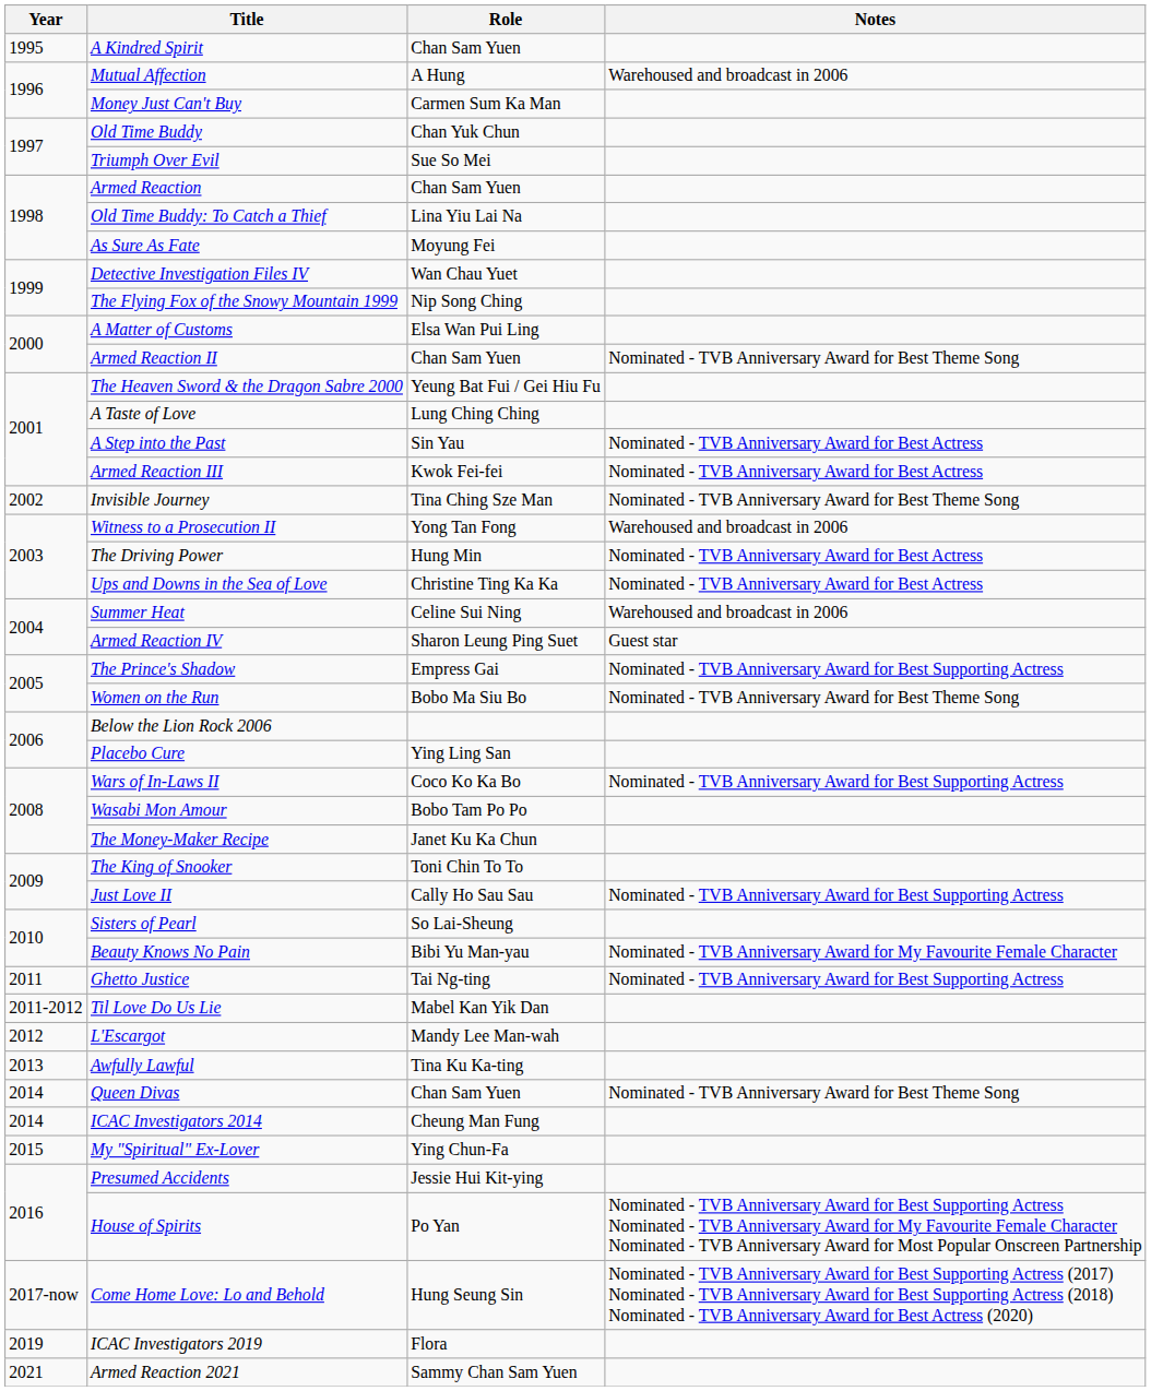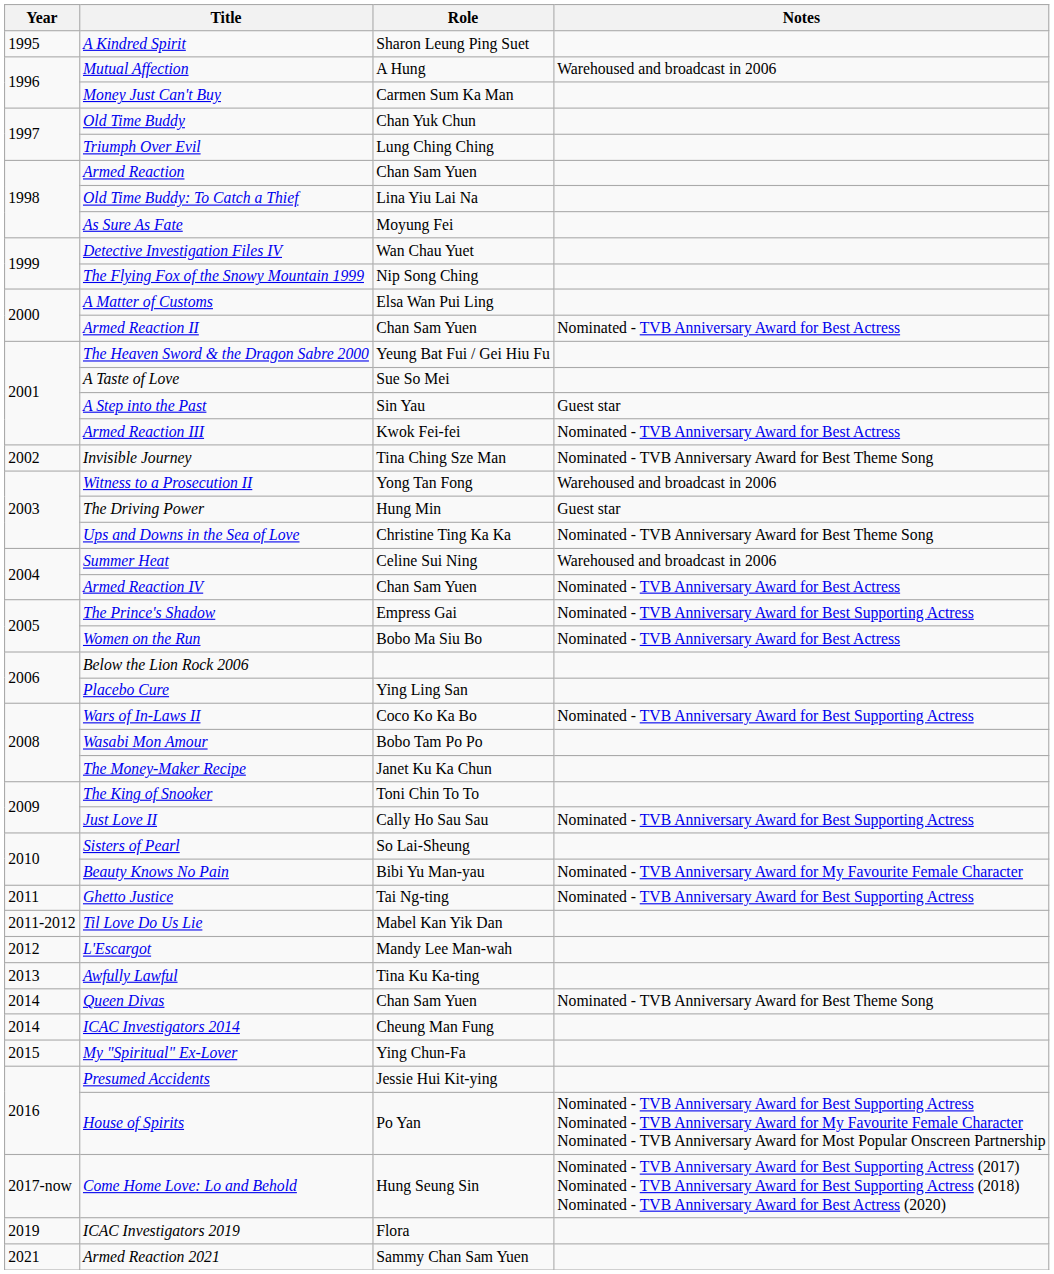A Kindred Spirit | Role: Chan Sam Yuen -> Sharon Leung Ping Suet
Triumph Over Evil | Role: Sue So Mei -> Lung Ching Ching
Armed Reaction II | Notes: Nominated - TVB Anniversary Award for Best Theme Song -> Nominated - TVB Anniversary Award for Best Actress
A Taste of Love | Role: Lung Ching Ching -> Sue So Mei
A Step into the Past | Notes: Nominated - TVB Anniversary Award for Best Actress -> Guest star
The Driving Power | Notes: Nominated - TVB Anniversary Award for Best Actress -> Guest star
Ups and Downs in the Sea of Love | Notes: Nominated - TVB Anniversary Award for Best Actress -> Nominated - TVB Anniversary Award for Best Theme Song
Armed Reaction IV | Role: Sharon Leung Ping Suet -> Chan Sam Yuen
Armed Reaction IV | Notes: Guest star -> Nominated - TVB Anniversary Award for Best Actress
Women on the Run | Notes: Nominated - TVB Anniversary Award for Best Theme Song -> Nominated - TVB Anniversary Award for Best Actress
